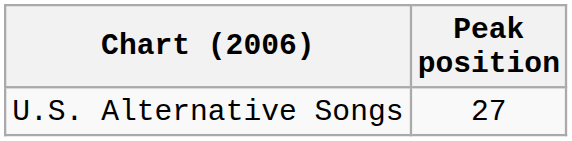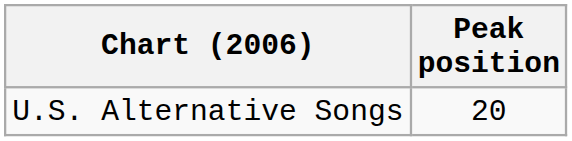U.S. Alternative Songs | Peak position: 27 -> 20
